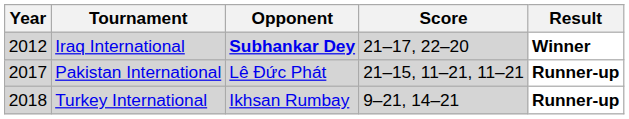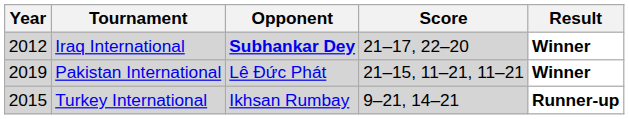Pakistan International | Year: 2017 -> 2019
Pakistan International | Result: Runner-up -> Winner
Turkey International | Year: 2018 -> 2015
